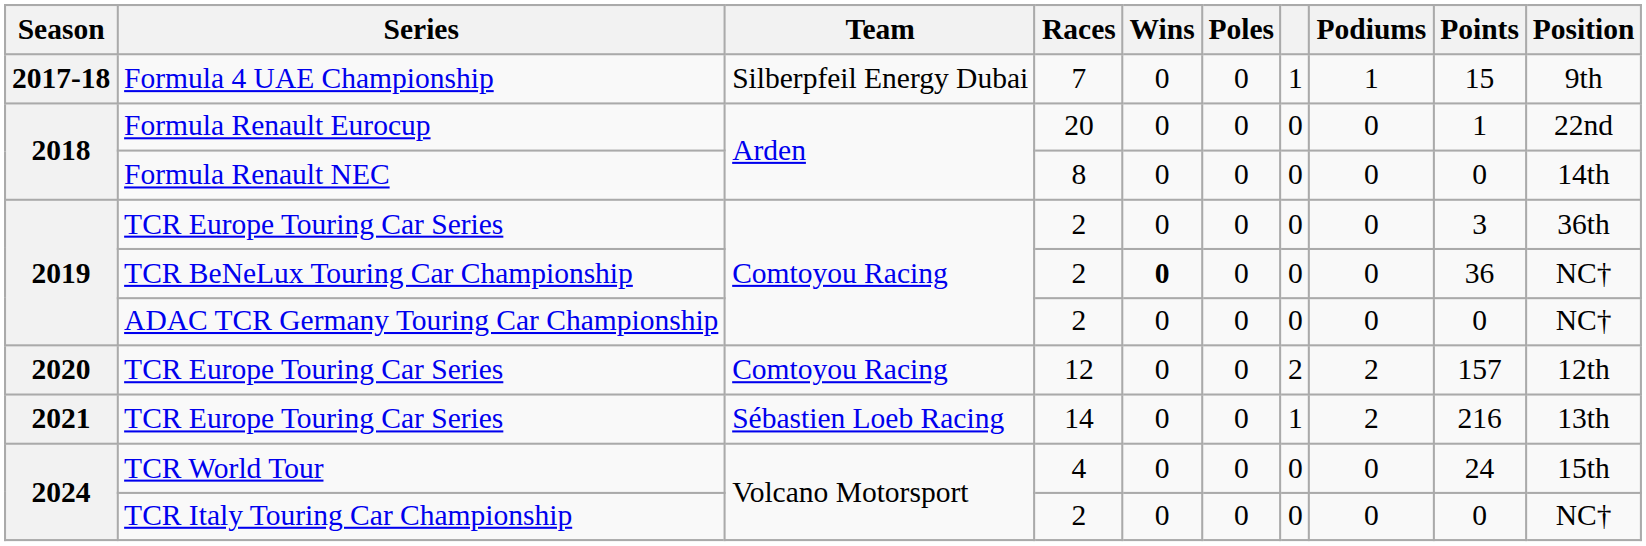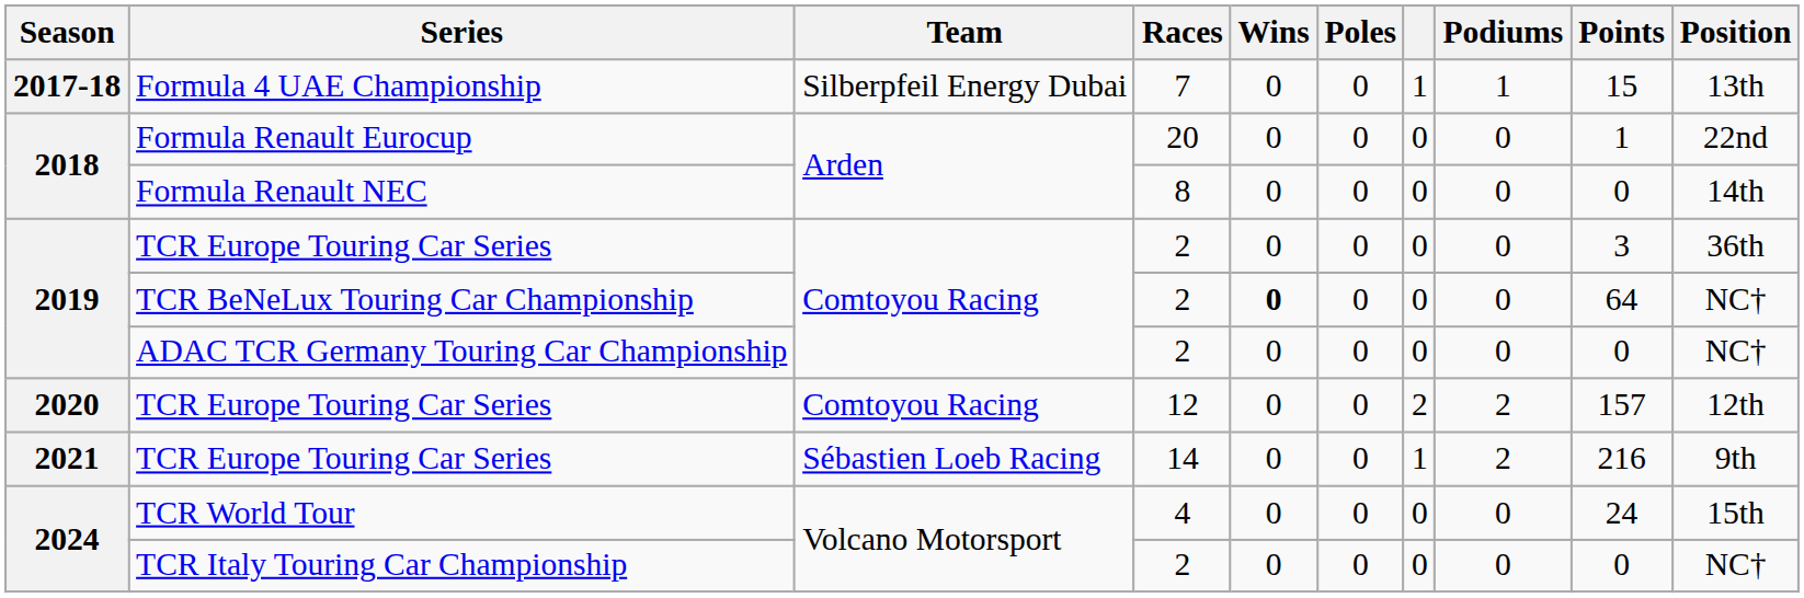Formula 4 UAE Championship | Position: 9th -> 13th
TCR BeNeLux Touring Car Championship | Points: 36 -> 64
TCR Europe Touring Car Series / 14 | Position: 13th -> 9th
